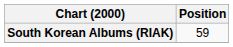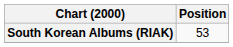South Korean Albums (RIAK) | Position: 59 -> 53
